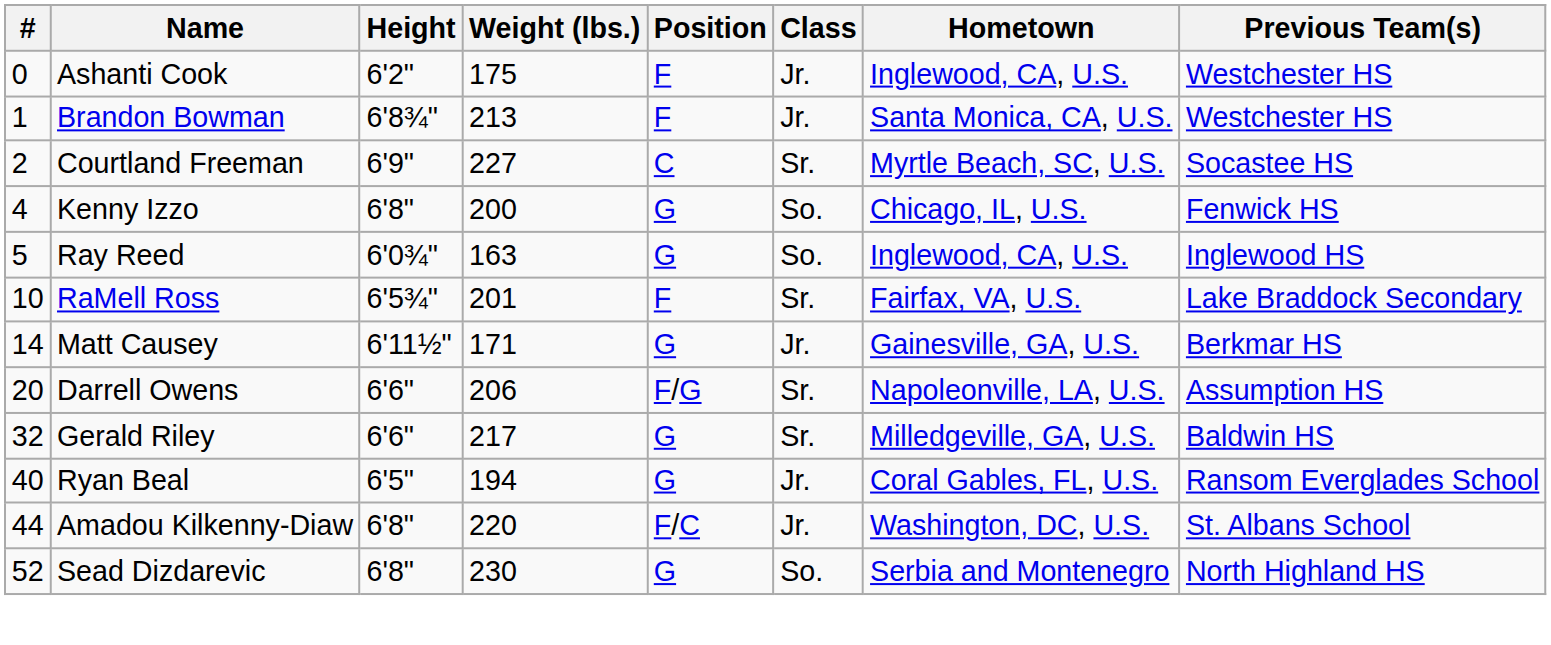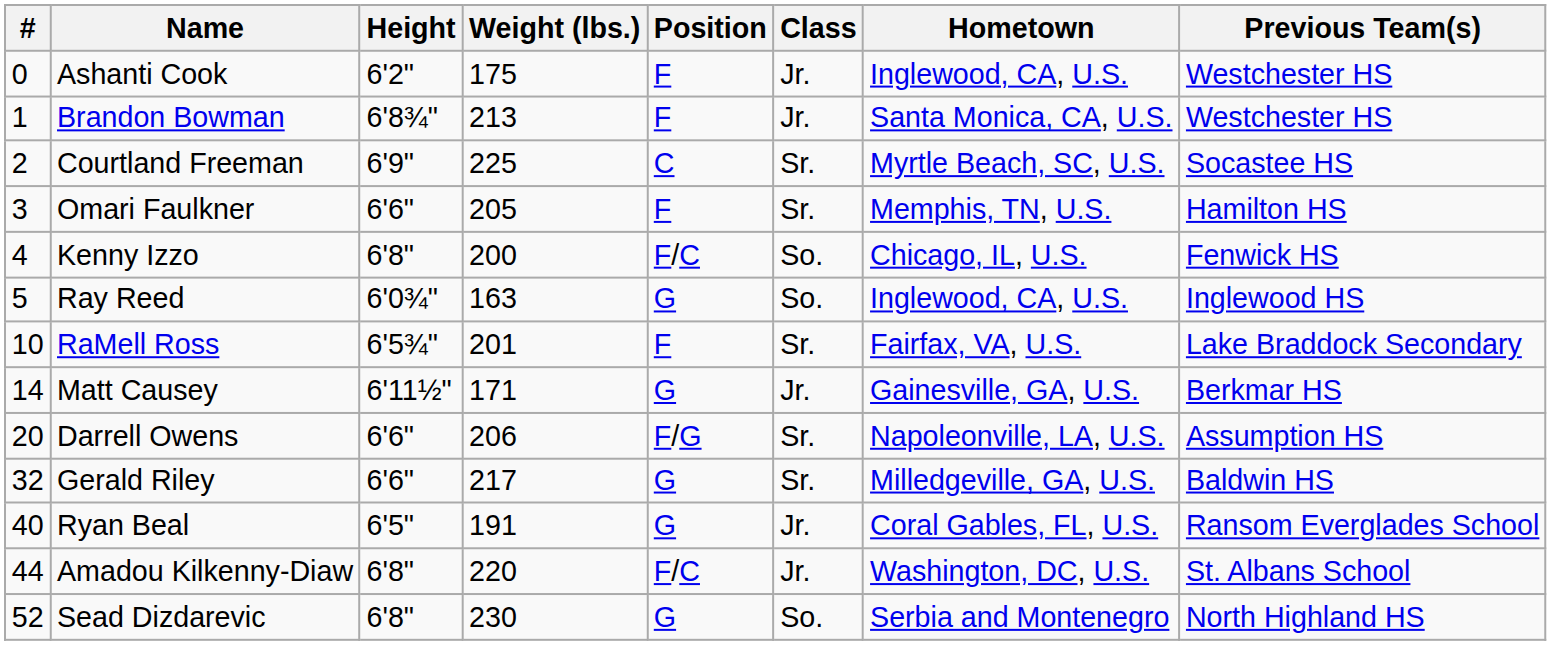Courtland Freeman | Weight (lbs.): 227 -> 225
+ row: 3 | Omari Faulkner | 6'6" | 205 | F | Sr. | Memphis, TN, U.S. | Hamilton HS
Kenny Izzo | Position: G -> F/C
Ryan Beal | Weight (lbs.): 194 -> 191
